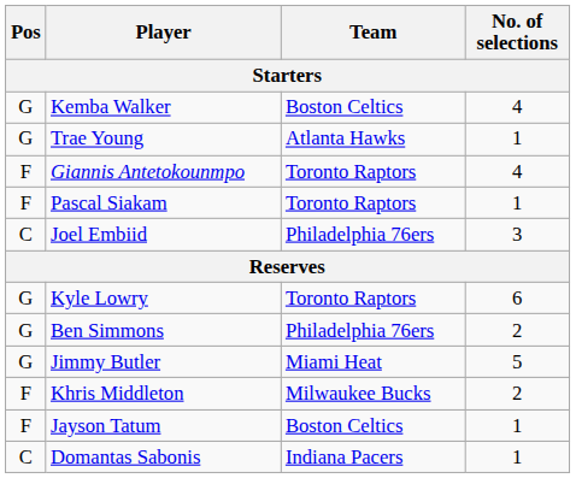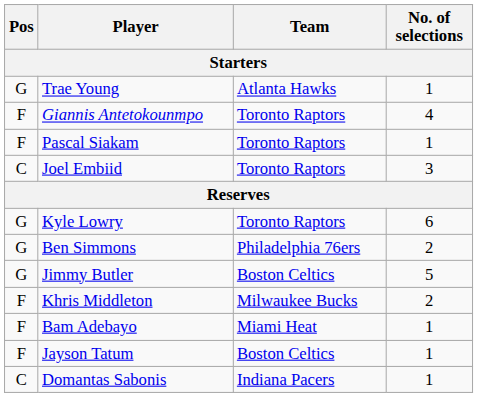- row: G | Kemba Walker | Boston Celtics | 4
Joel Embiid | Team: Philadelphia 76ers -> Toronto Raptors
Jimmy Butler | Team: Miami Heat -> Boston Celtics
+ row: F | Bam Adebayo | Miami Heat | 1
